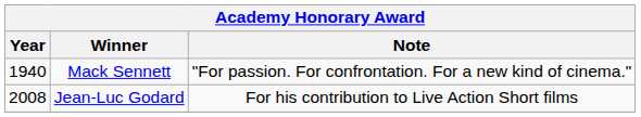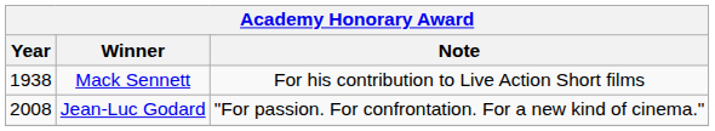Mack Sennett | Year: 1940 -> 1938
Mack Sennett | Note: "For passion. For confrontation. For a new kind of cinema." -> For his contribution to Live Action Short films
Jean-Luc Godard | Note: For his contribution to Live Action Short films -> "For passion. For confrontation. For a new kind of cinema."
